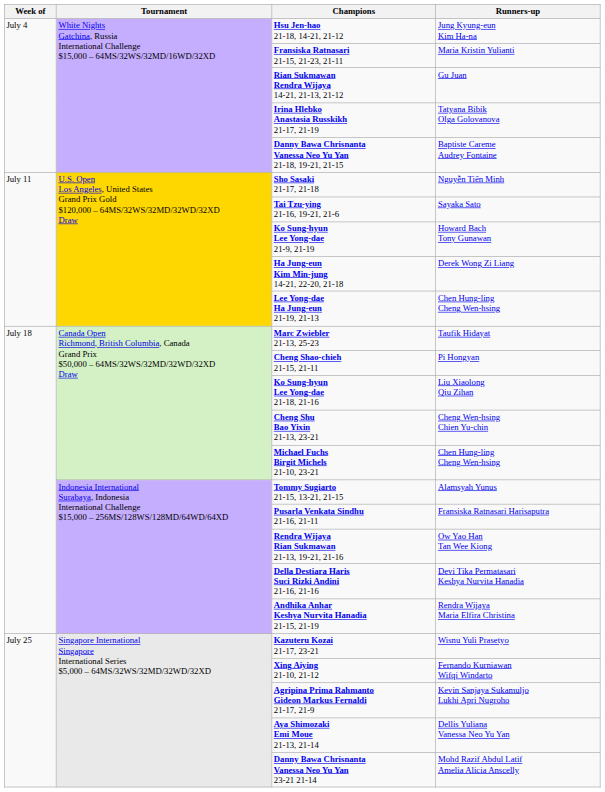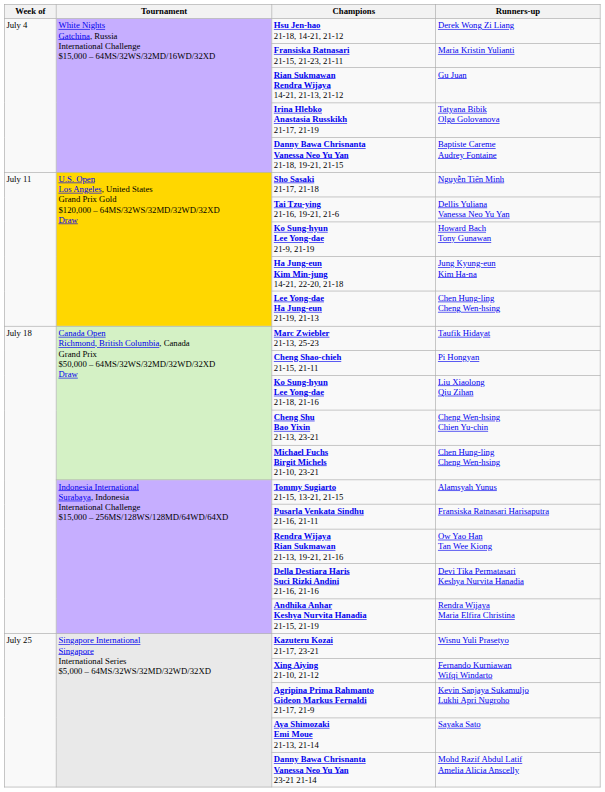Hsu Jen-hao 21-18, 14-21, 21-12 | Runners-up: Jung Kyung-eun Kim Ha-na -> Derek Wong Zi Liang
Tai Tzu-ying 21-16, 19-21, 21-6 | Runners-up: Sayaka Sato -> Dellis Yuliana Vanessa Neo Yu Yan
Ha Jung-eun Kim Min-jung 14-21, 22-20, 21-18 | Runners-up: Derek Wong Zi Liang -> Jung Kyung-eun Kim Ha-na
Aya Shimozaki Emi Moue 21-13, 21-14 | Runners-up: Dellis Yuliana Vanessa Neo Yu Yan -> Sayaka Sato
